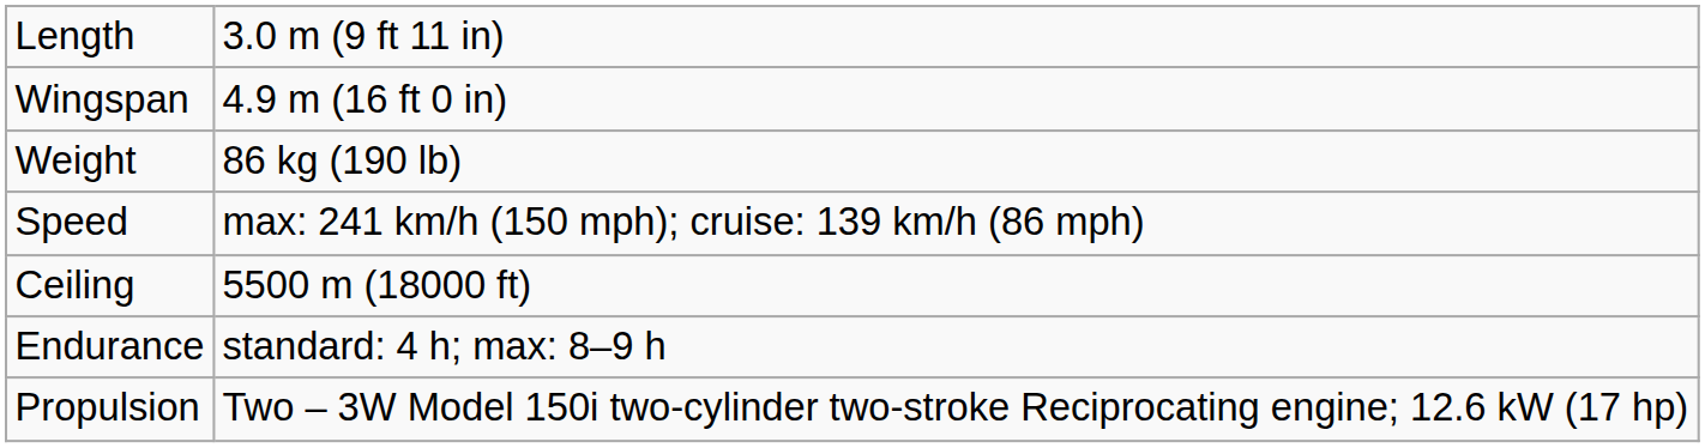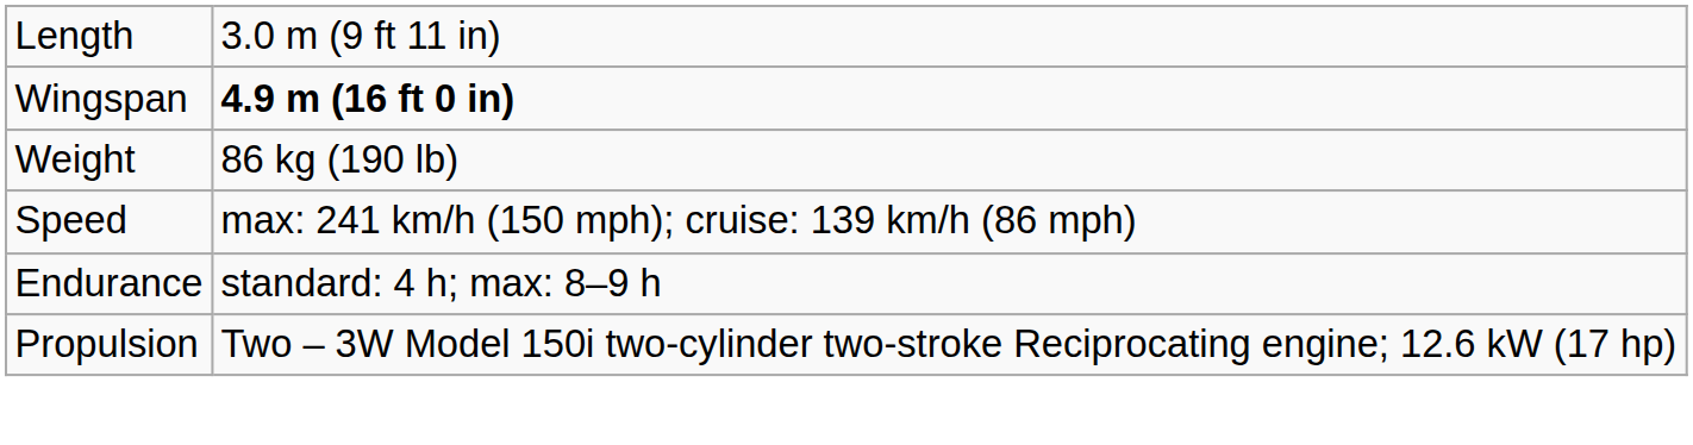Wingspan | column 2: normal -> bold
- row: Ceiling | 5500 m (18000 ft)
